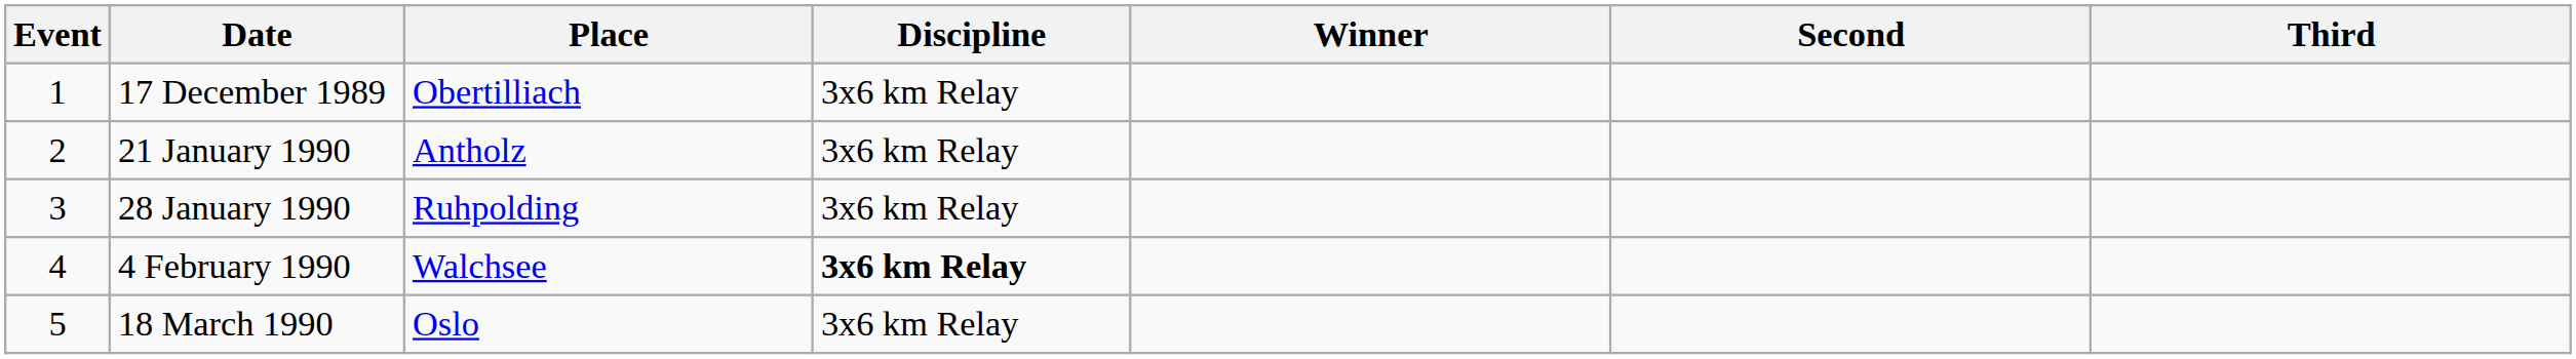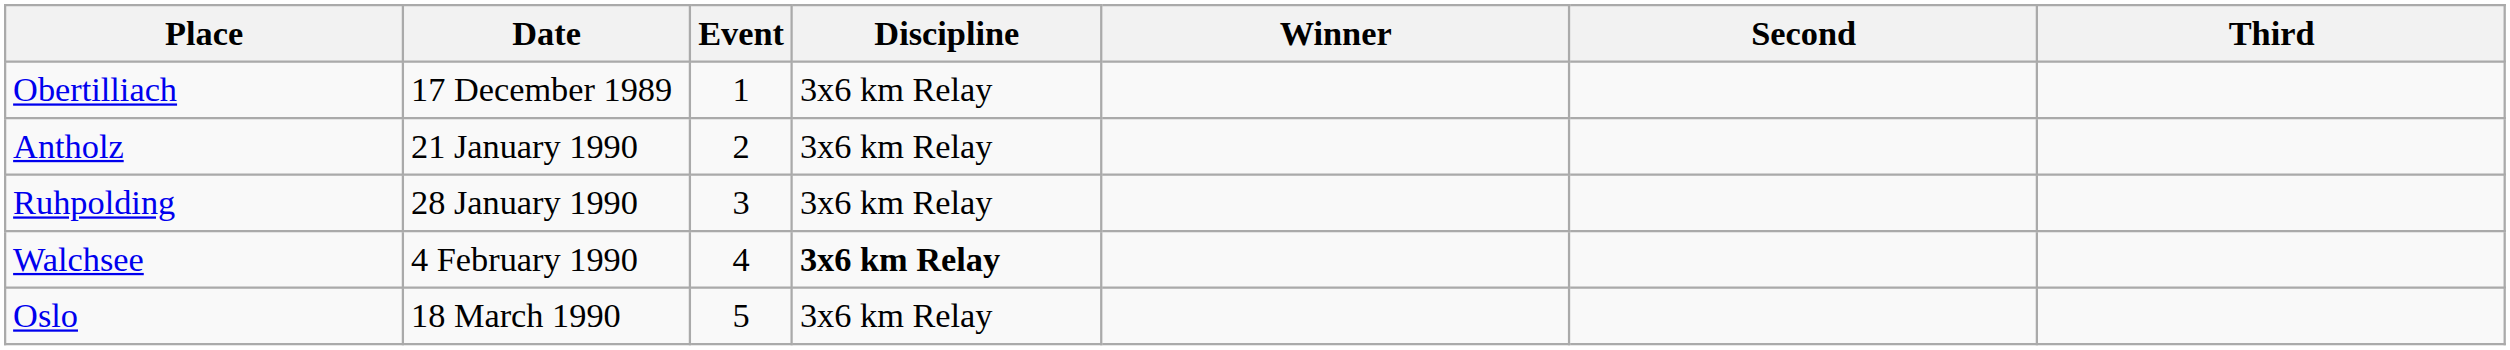columns swapped: Event <-> Place
